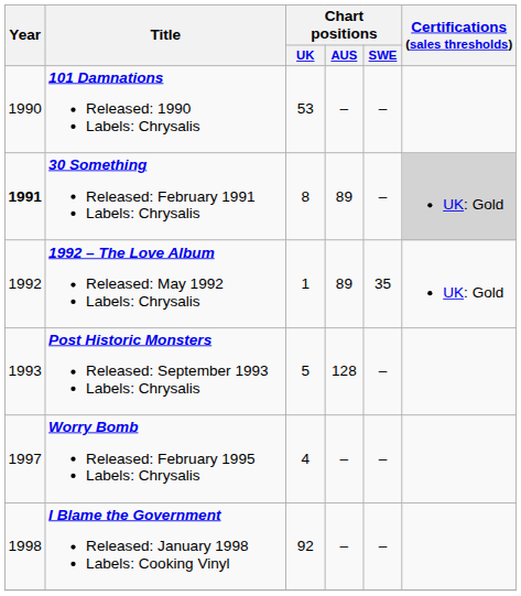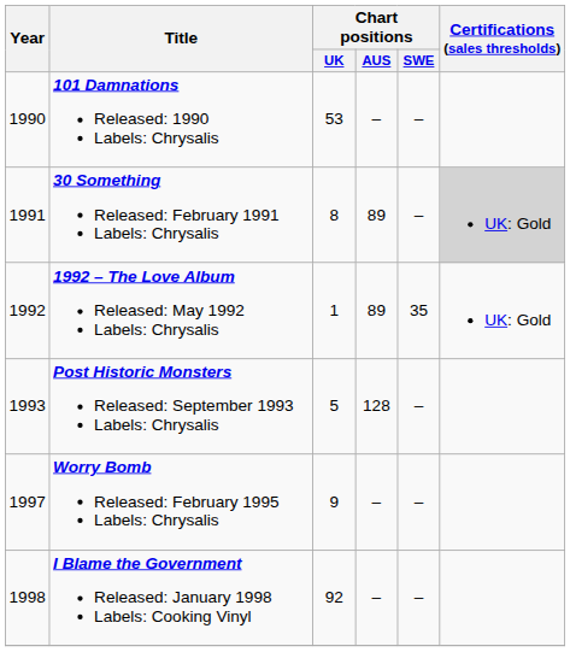30 Something Released: February 1991 Labels: Chrysalis | Year: bold -> normal
Worry Bomb Released: February 1995 Labels: Chrysalis | Chart positions / UK: 4 -> 9
